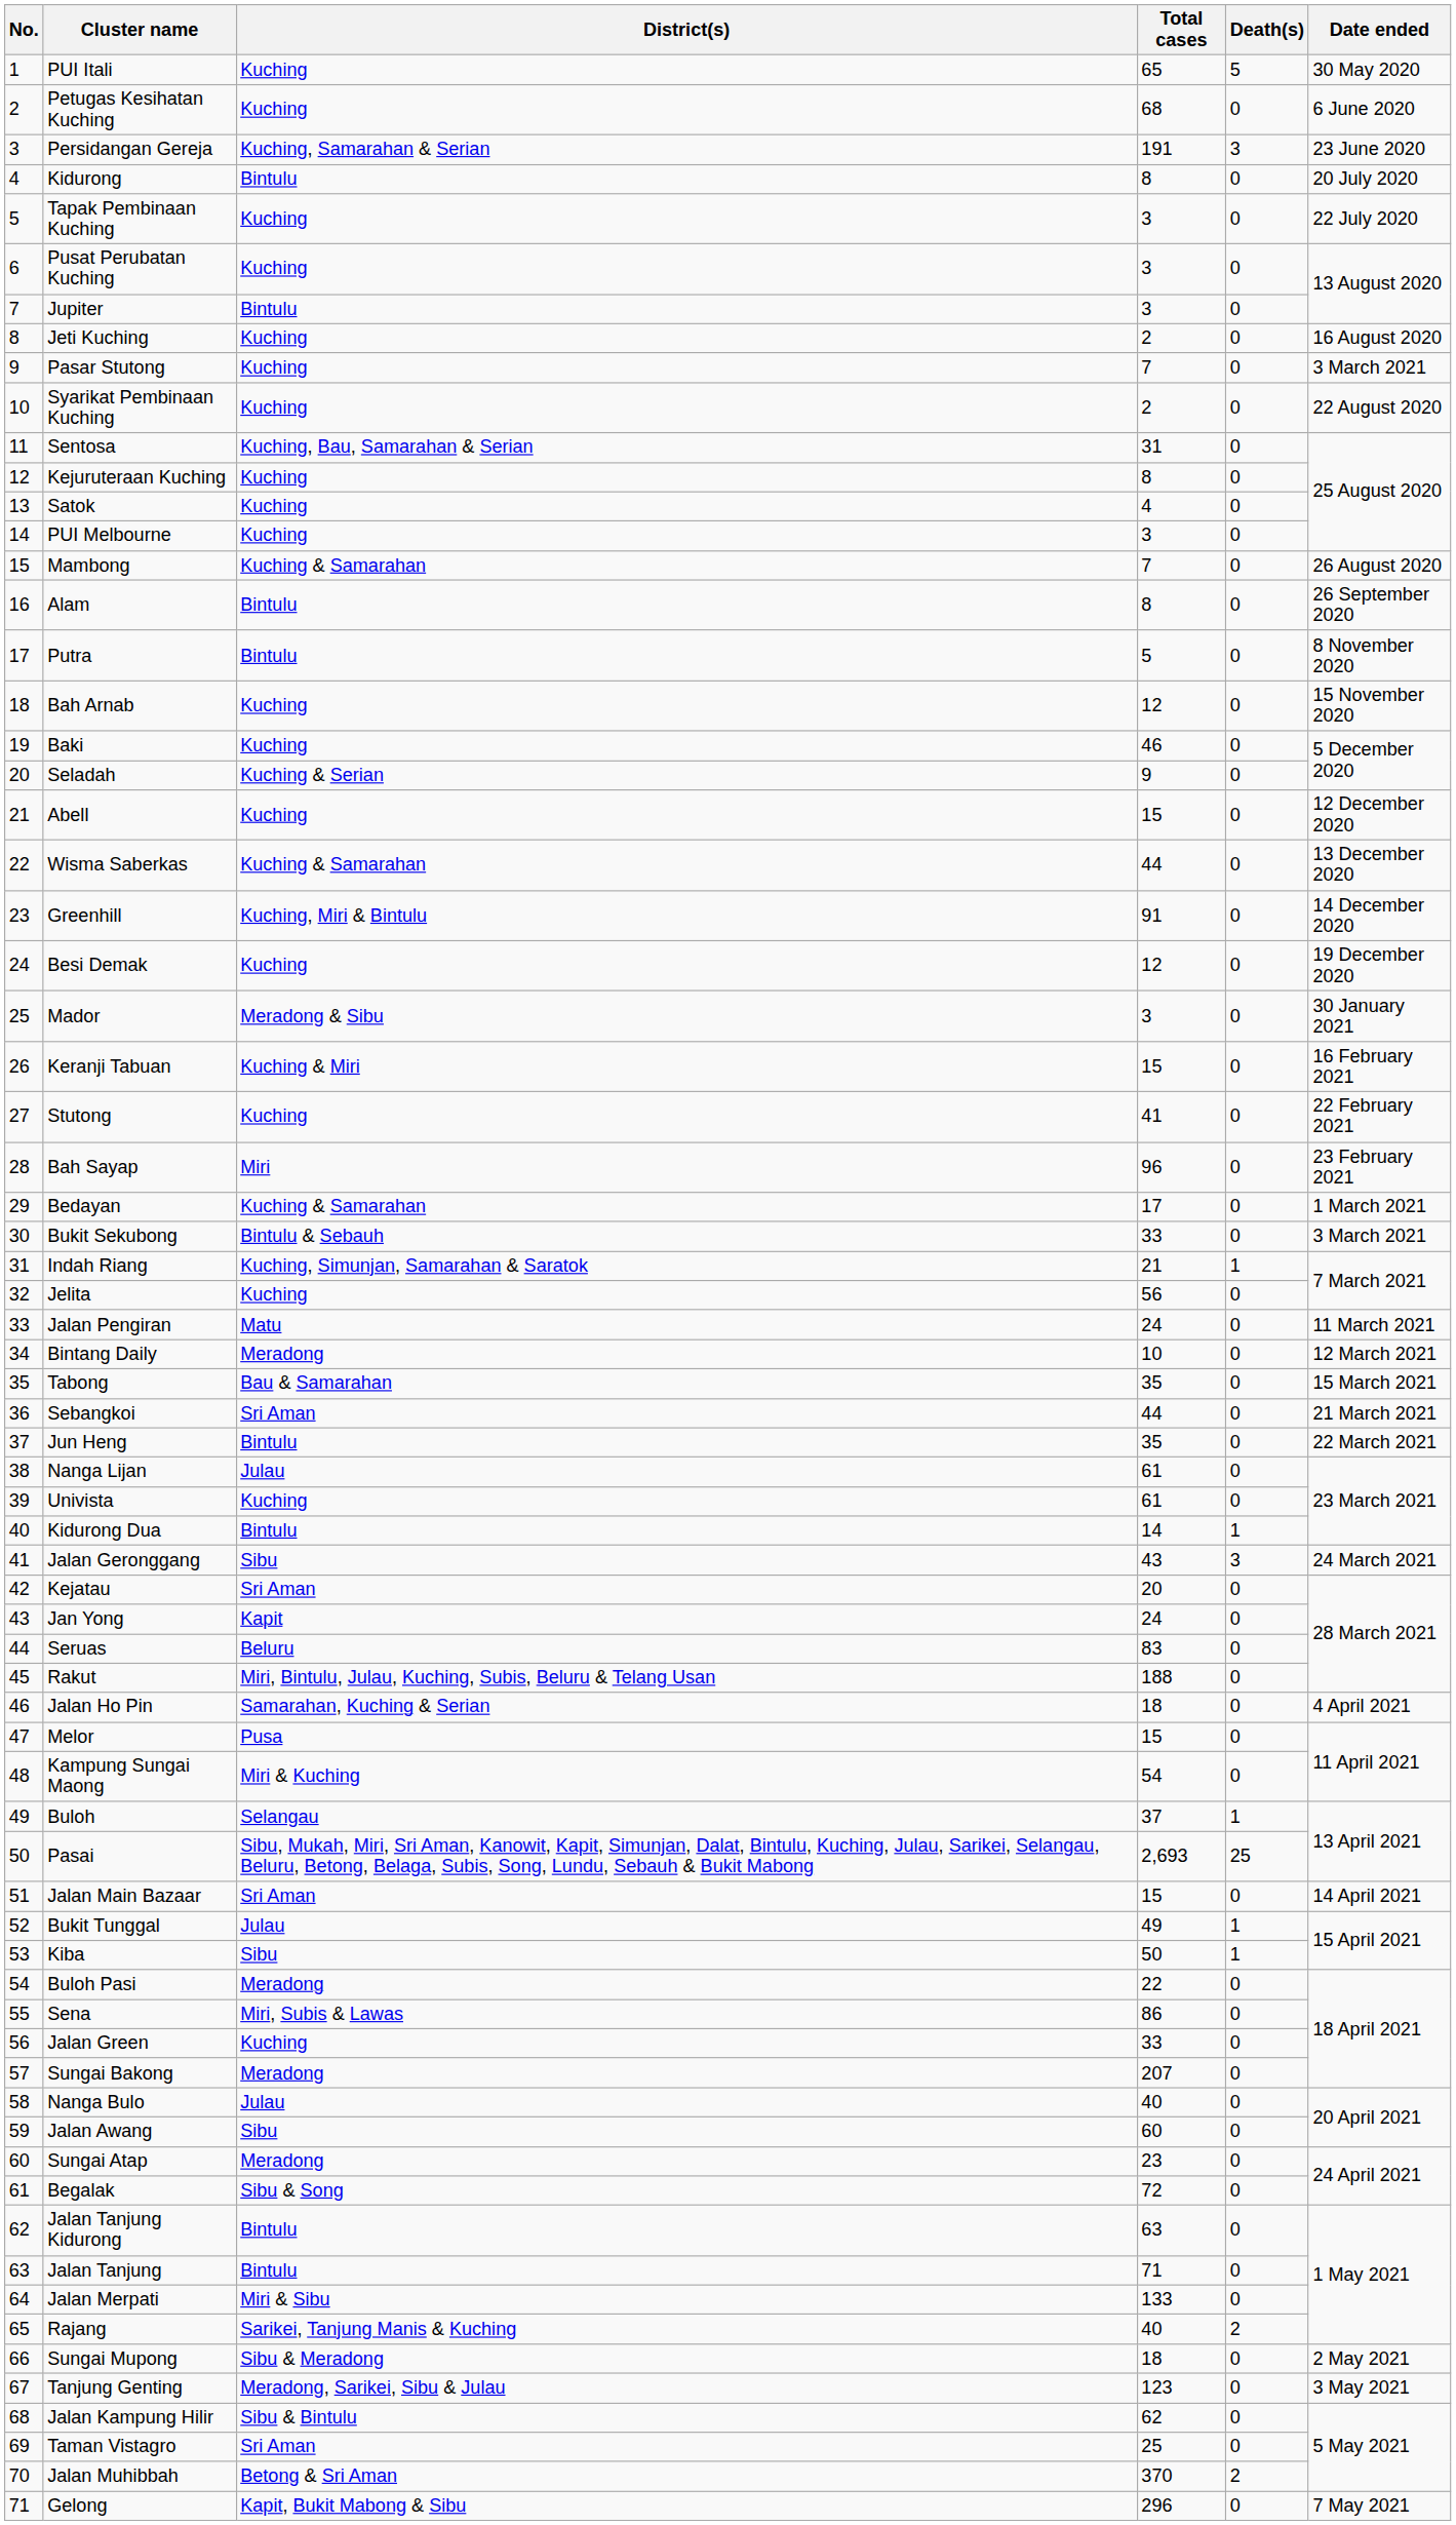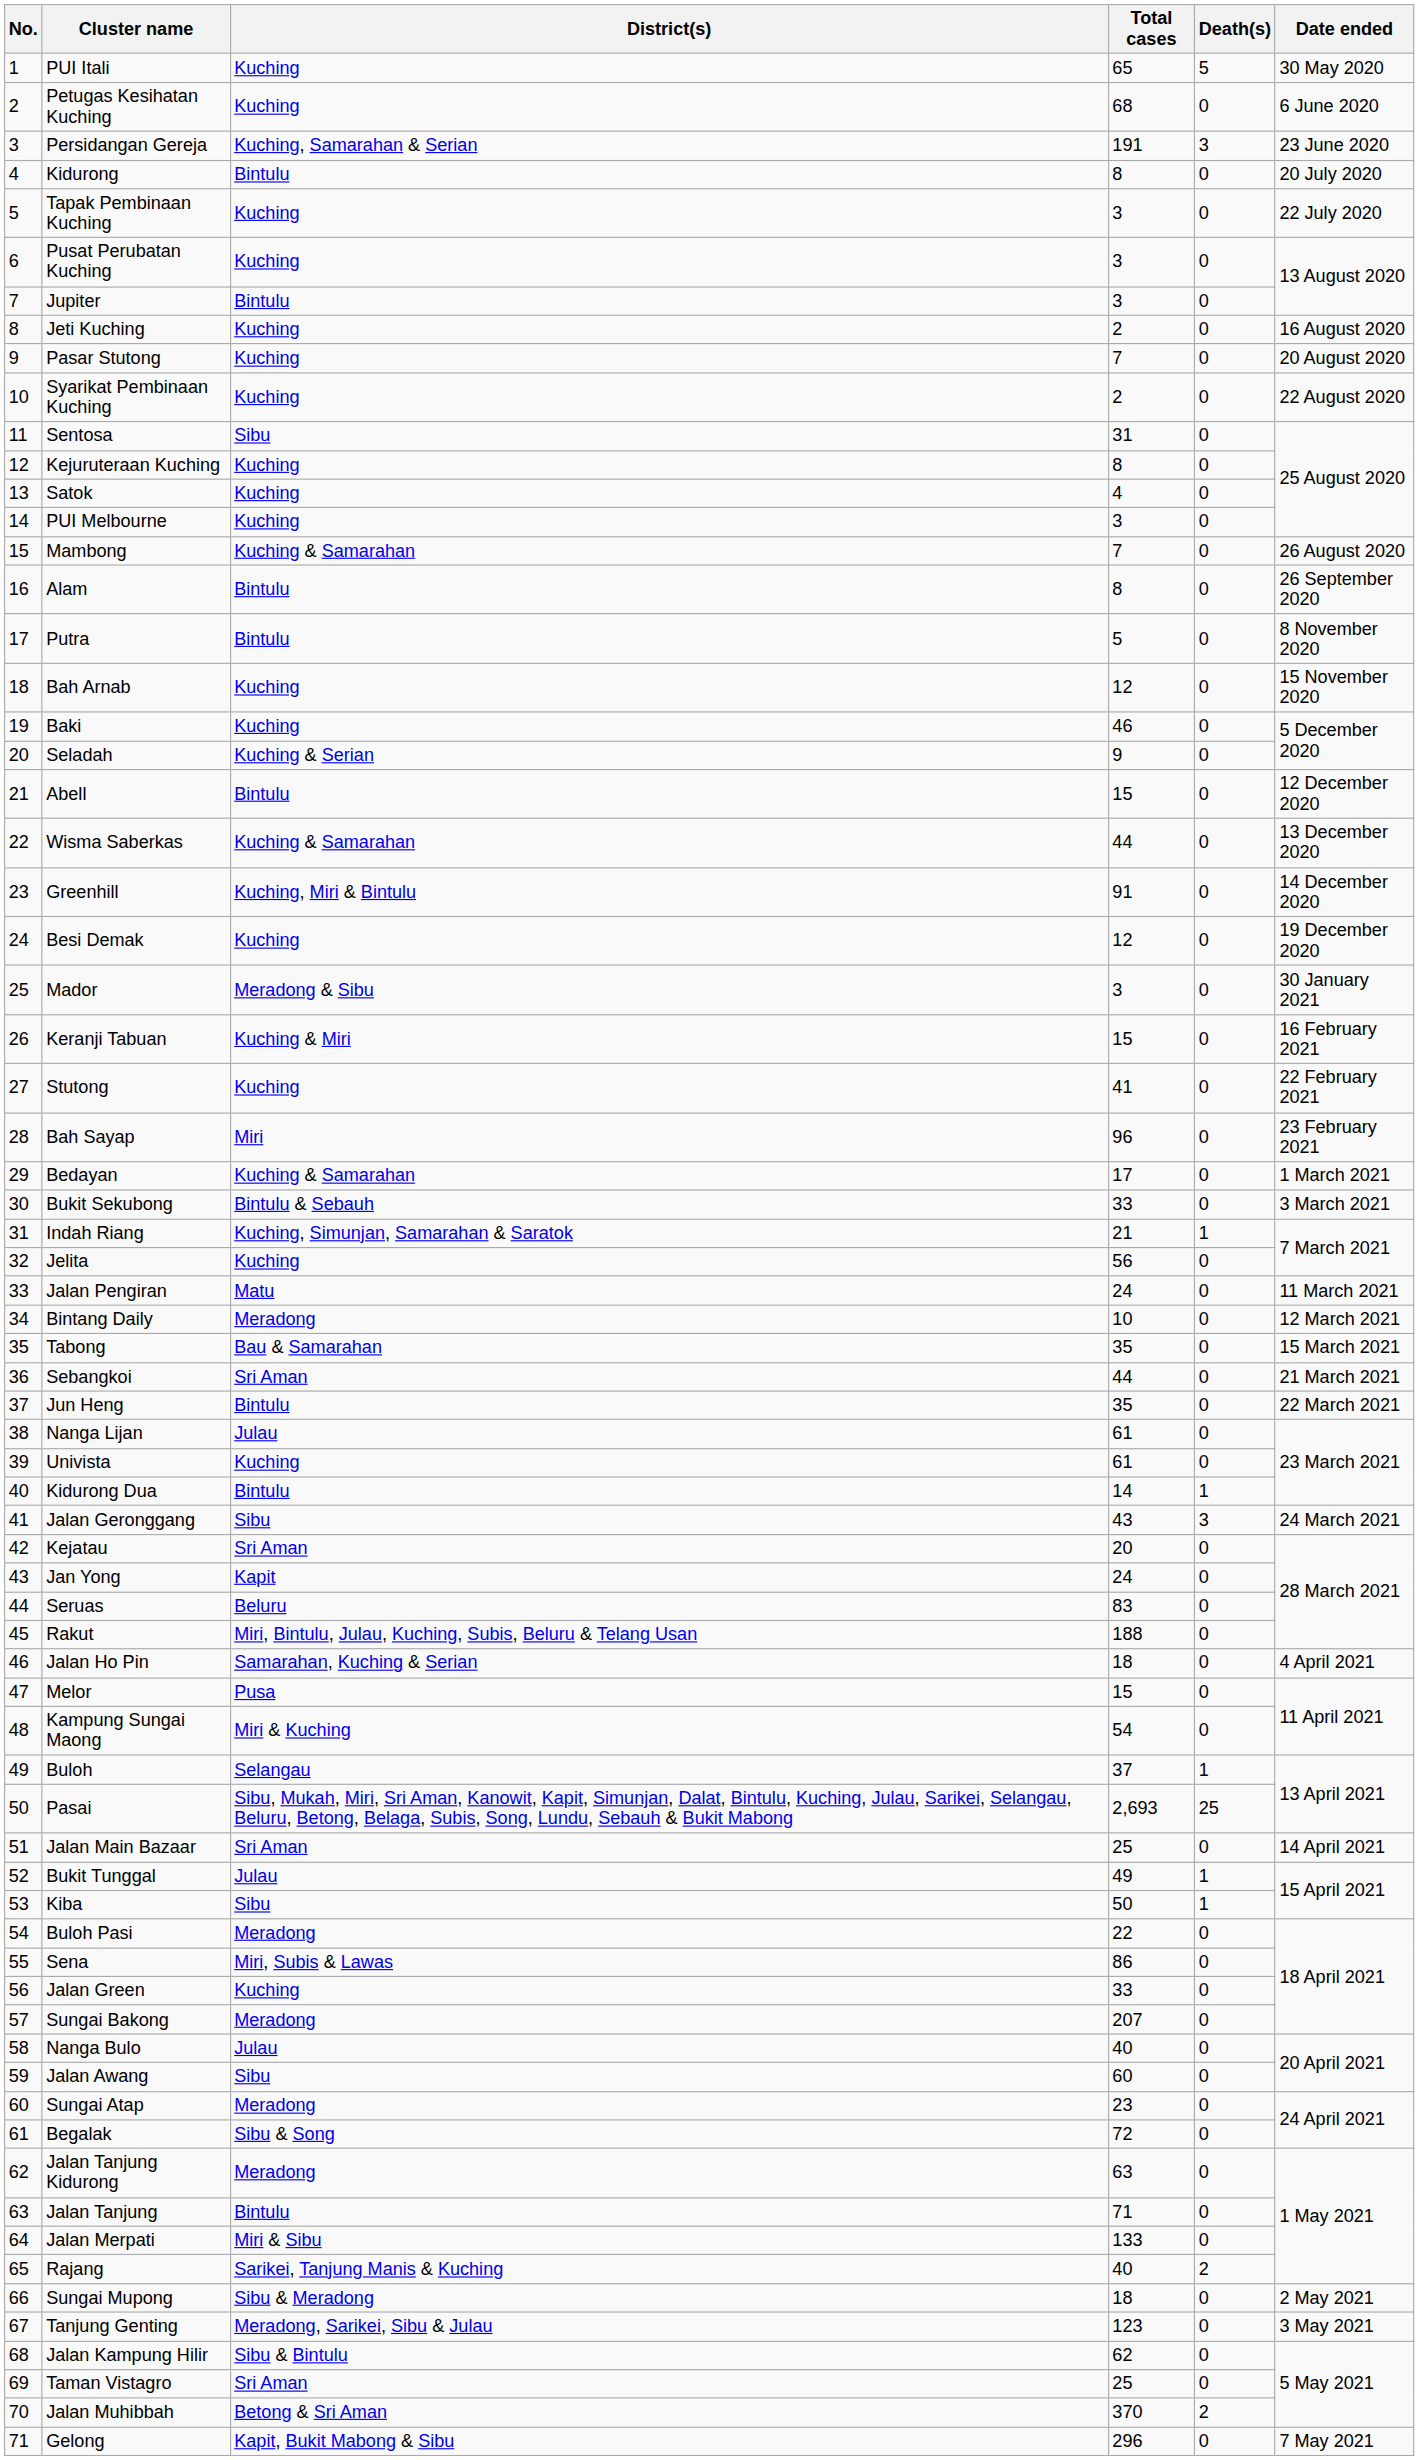Pasar Stutong | Date ended: 3 March 2021 -> 20 August 2020
Sentosa | District(s): Kuching, Bau, Samarahan & Serian -> Sibu
Abell | District(s): Kuching -> Bintulu
Jalan Main Bazaar | Total cases: 15 -> 25
Jalan Tanjung Kidurong | District(s): Bintulu -> Meradong
